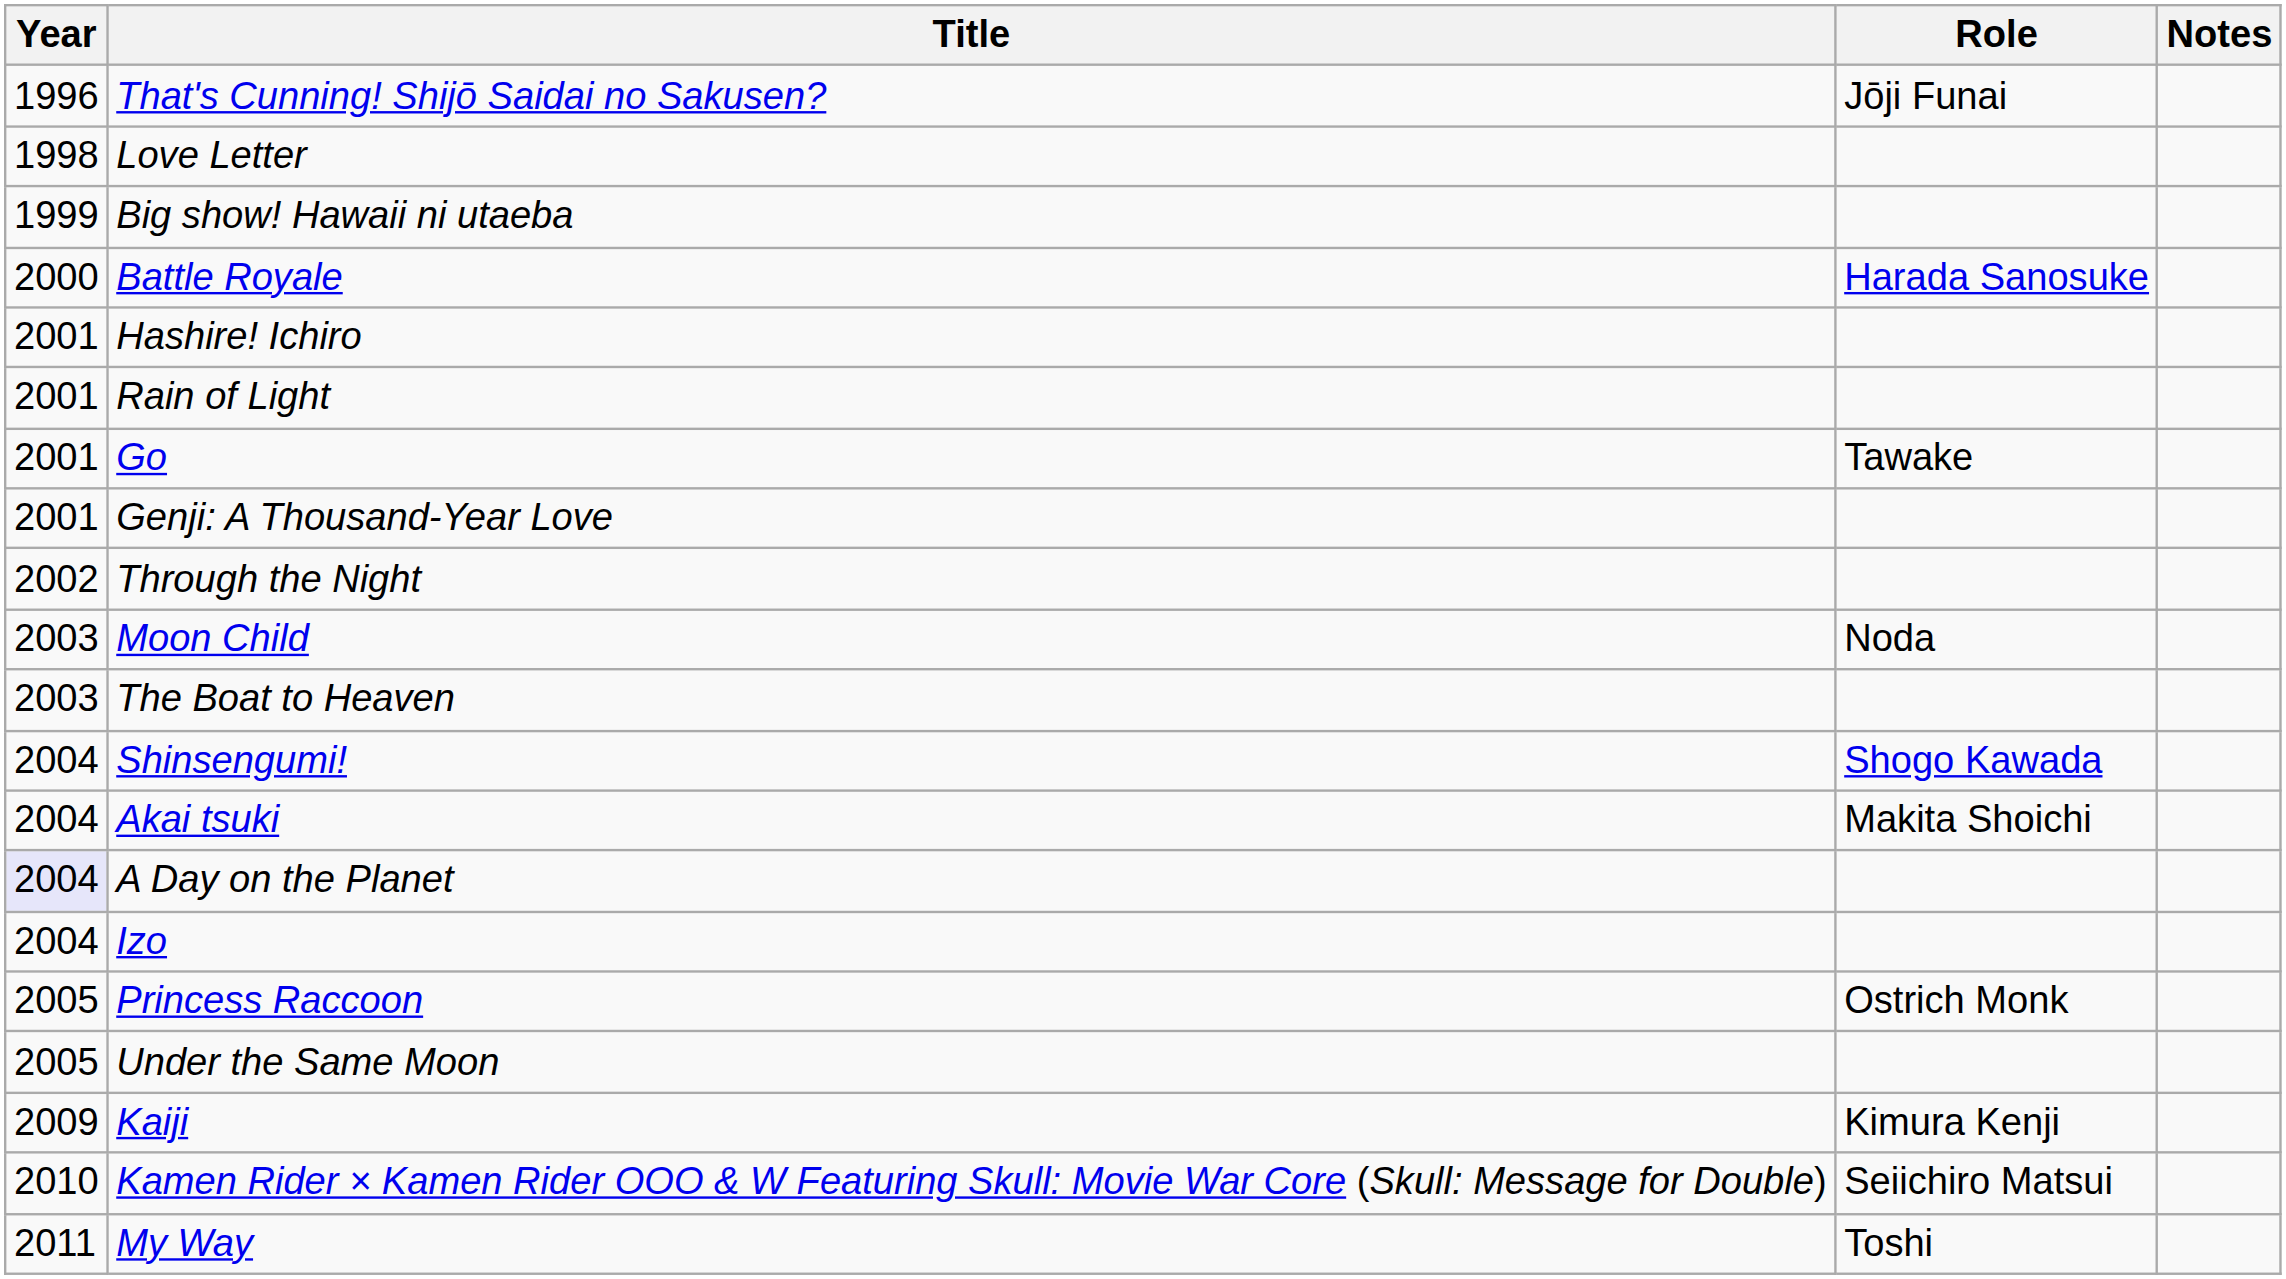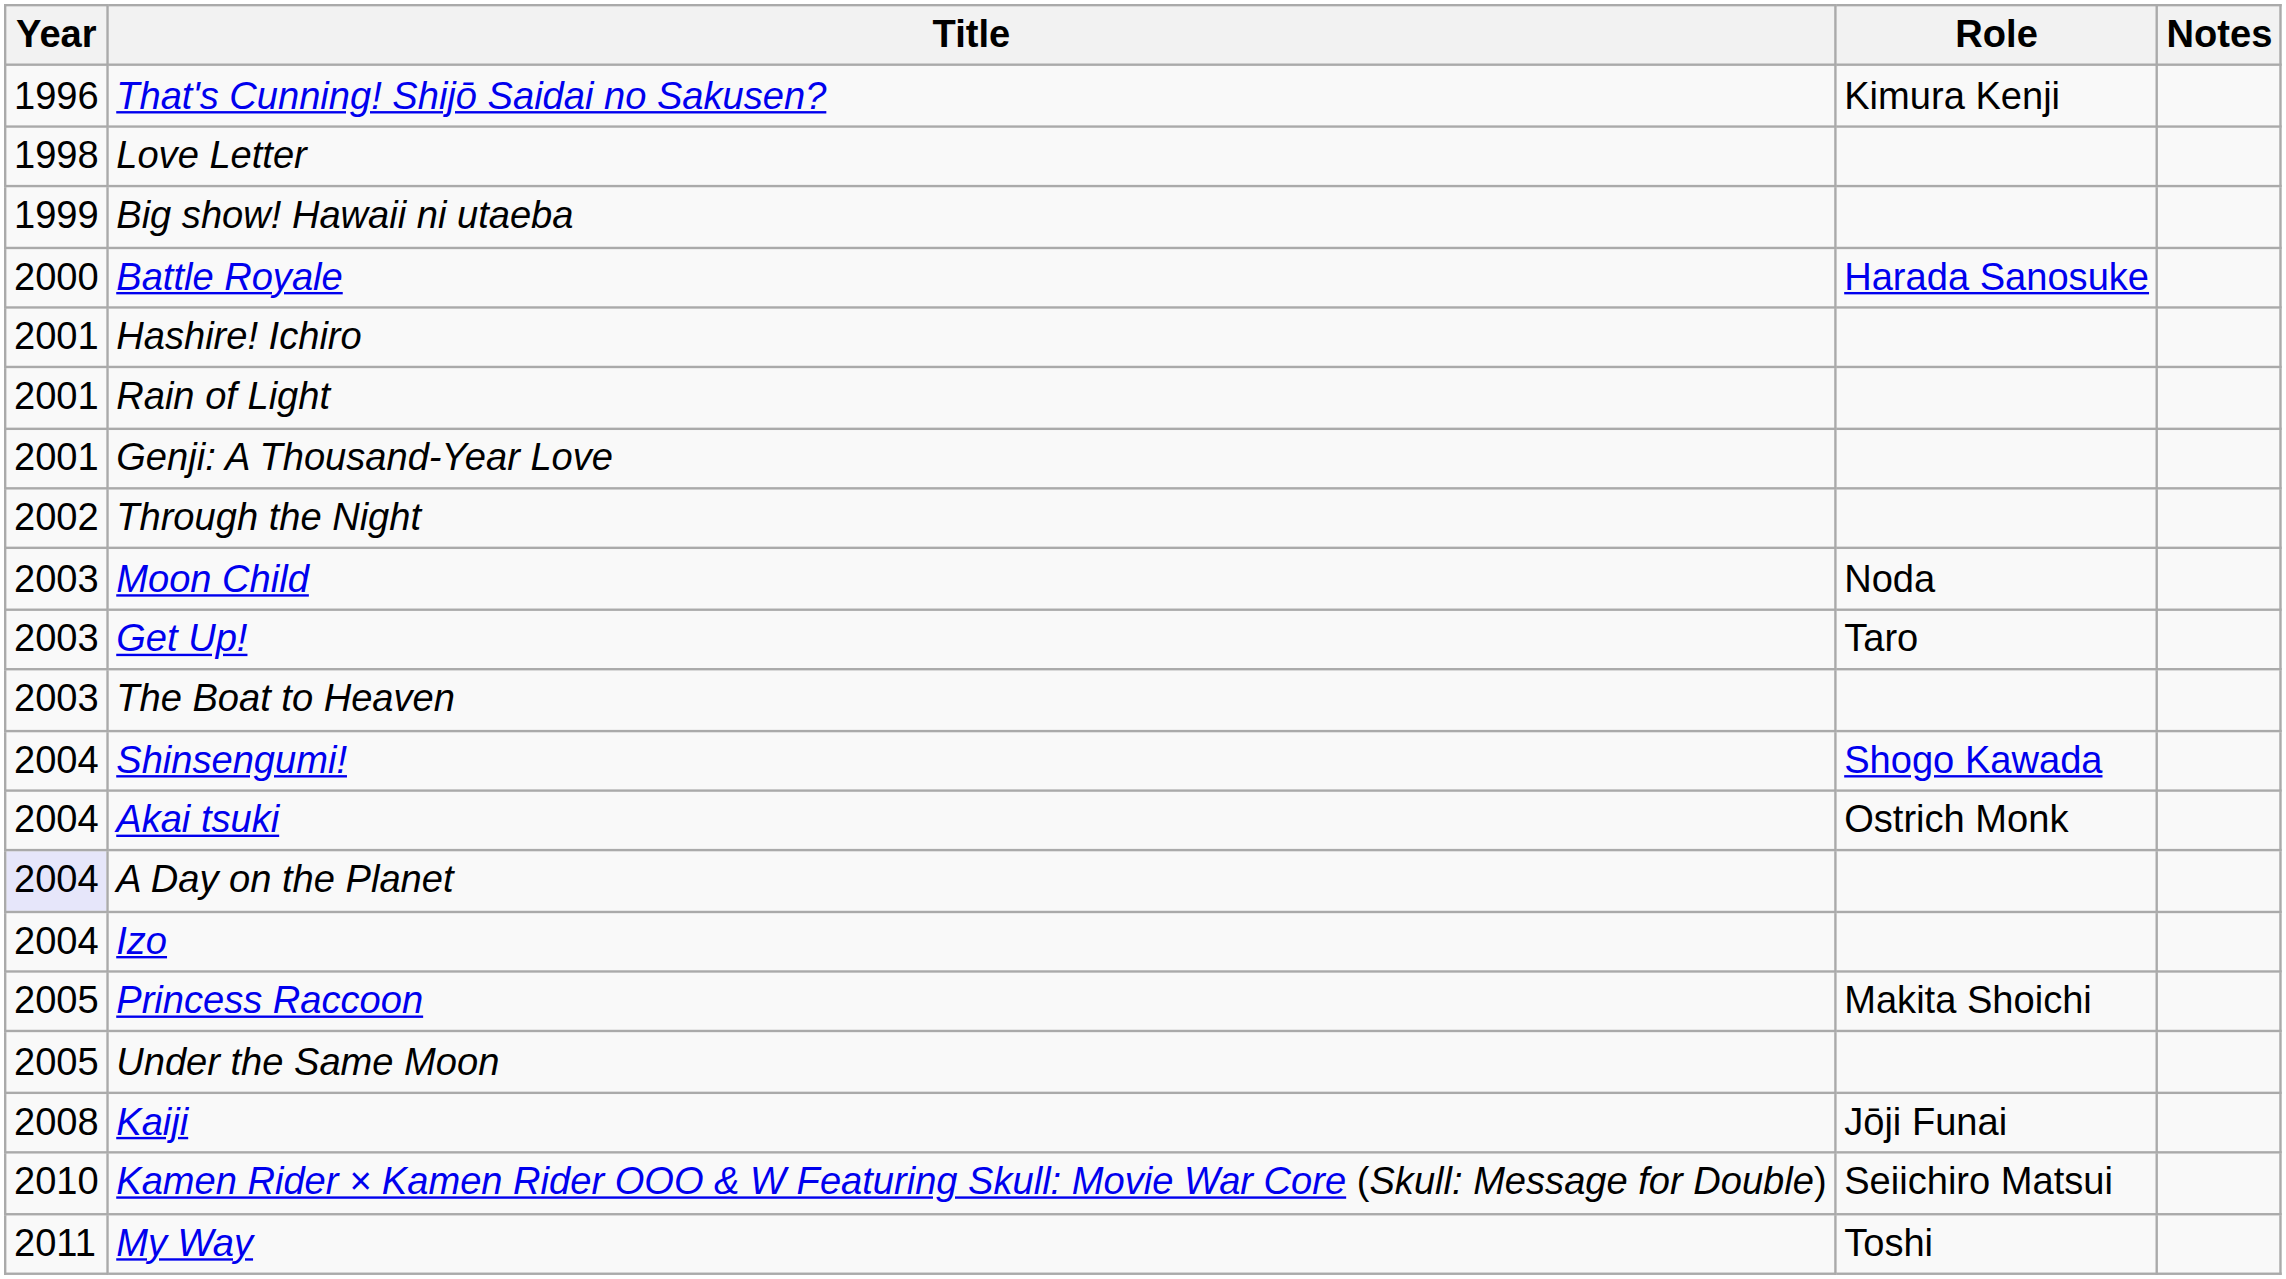That's Cunning! Shijō Saidai no Sakusen? | Role: Jōji Funai -> Kimura Kenji
- row: 2001 | Go | Tawake
+ row: 2003 | Get Up! | Taro
Akai tsuki | Role: Makita Shoichi -> Ostrich Monk
Princess Raccoon | Role: Ostrich Monk -> Makita Shoichi
Kaiji | Year: 2009 -> 2008
Kaiji | Role: Kimura Kenji -> Jōji Funai
